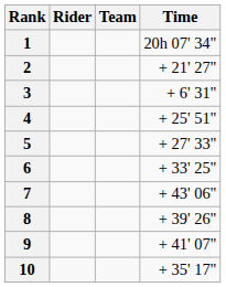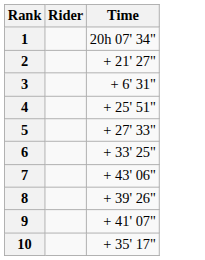- column: Team
